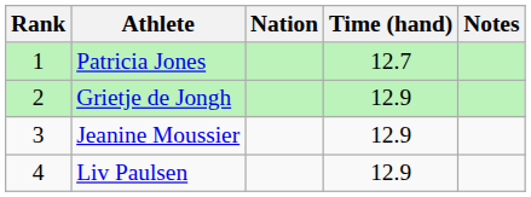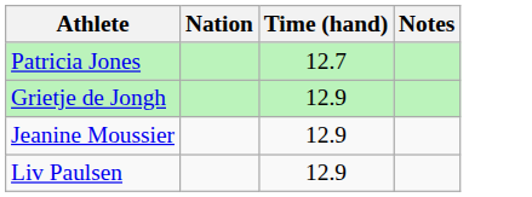- column: Rank | 1 | 2 | 3 | 4
